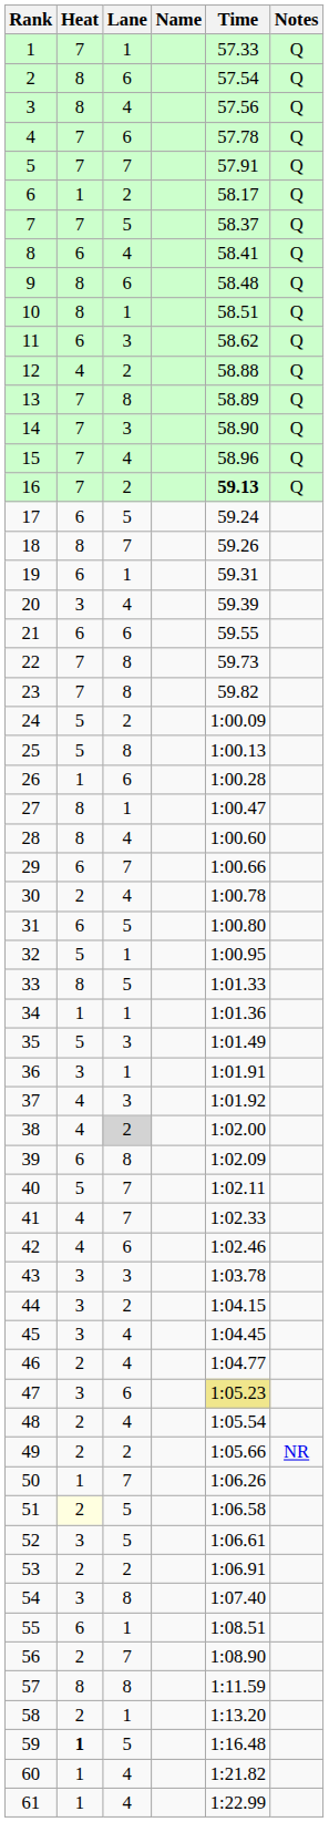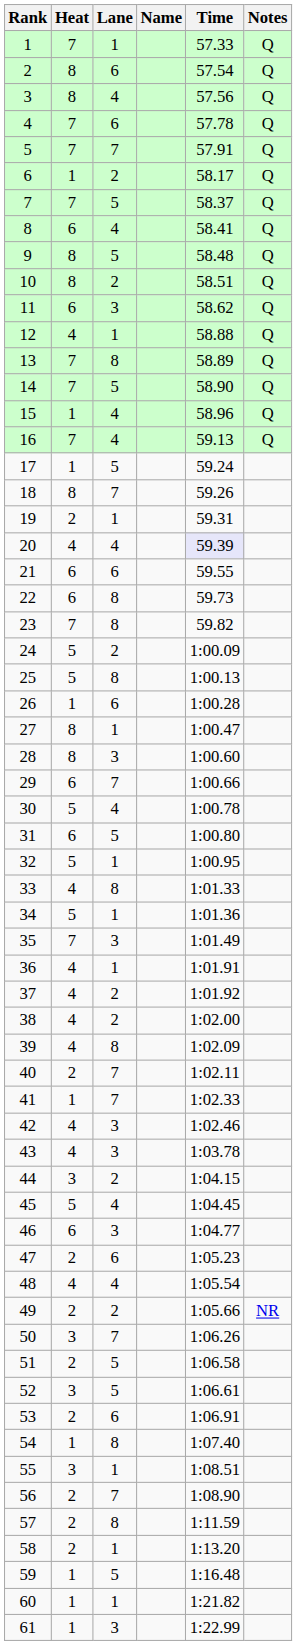9 | Lane: 6 -> 5
10 | Lane: 1 -> 2
12 | Lane: 2 -> 1
14 | Lane: 3 -> 5
15 | Heat: 7 -> 1
16 | Lane: 2 -> 4
16 | Time: bold -> normal
17 | Heat: 6 -> 1
19 | Heat: 6 -> 2
20 | Heat: 3 -> 4
20 | Time: no background -> lavender background
22 | Heat: 7 -> 6
28 | Lane: 4 -> 3
30 | Heat: 2 -> 5
33 | Heat: 8 -> 4
33 | Lane: 5 -> 8
34 | Heat: 1 -> 5
35 | Heat: 5 -> 7
36 | Heat: 3 -> 4
37 | Lane: 3 -> 2
38 | Lane: lightgrey background -> no background
39 | Heat: 6 -> 4
40 | Heat: 5 -> 2
41 | Heat: 4 -> 1
42 | Lane: 6 -> 3
43 | Heat: 3 -> 4
45 | Heat: 3 -> 5
46 | Heat: 2 -> 6
46 | Lane: 4 -> 3
47 | Heat: 3 -> 2
47 | Time: khaki background -> no background
48 | Heat: 2 -> 4
50 | Heat: 1 -> 3
51 | Heat: lightyellow background -> no background
53 | Lane: 2 -> 6
54 | Heat: 3 -> 1
55 | Heat: 6 -> 3
57 | Heat: 8 -> 2
59 | Heat: bold -> normal
60 | Lane: 4 -> 1
61 | Lane: 4 -> 3
